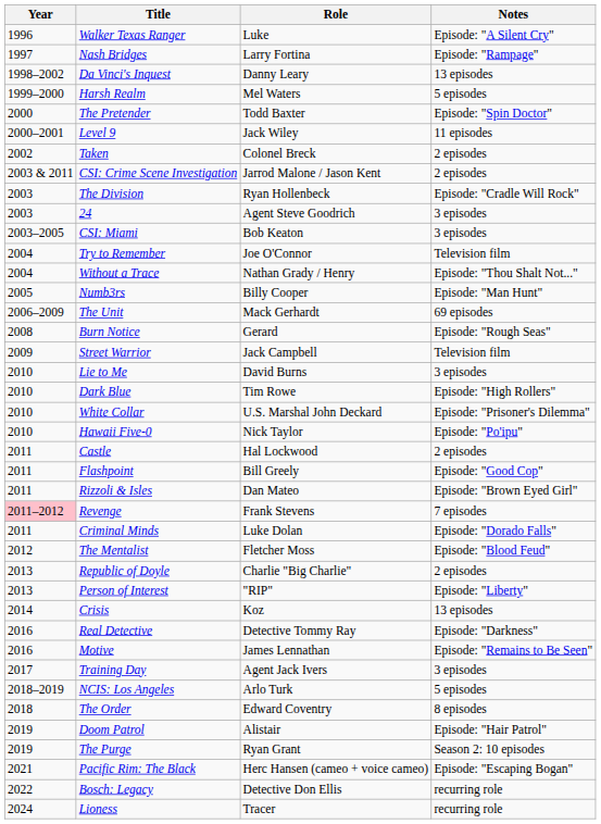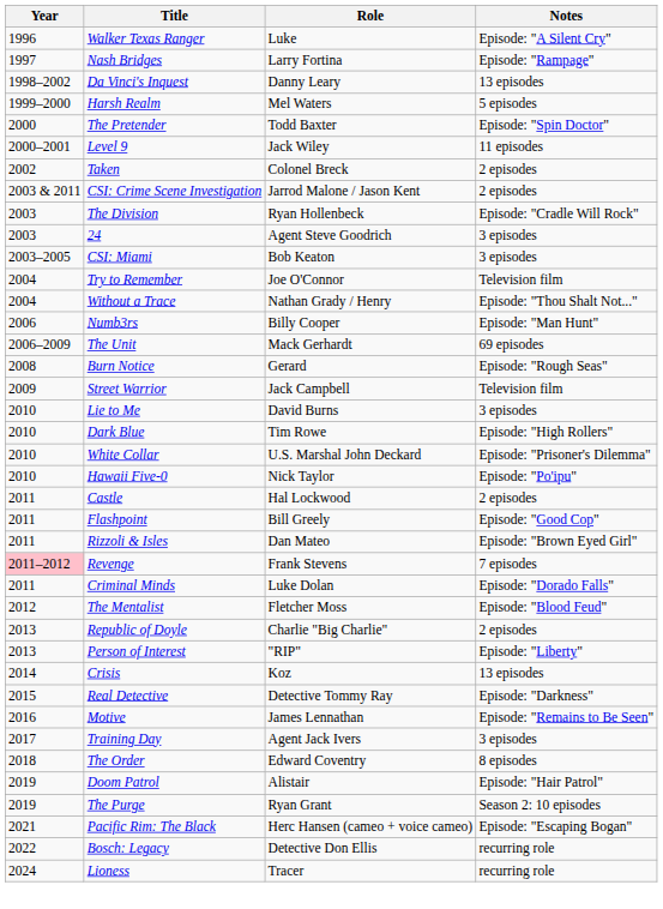Numb3rs | Year: 2005 -> 2006
Real Detective | Year: 2016 -> 2015
- row: 2018–2019 | NCIS: Los Angeles | Arlo Turk | 5 episodes
